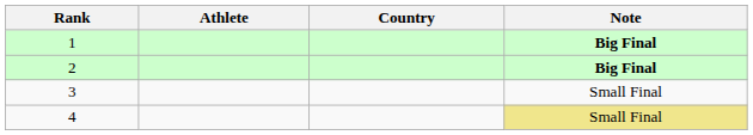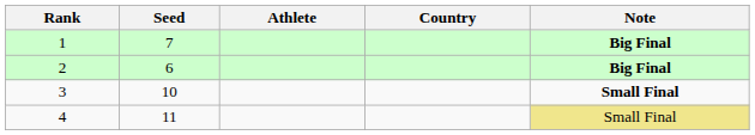+ column: Seed | 7 | 6 | 10 | 11
3 | Note: normal -> bold
